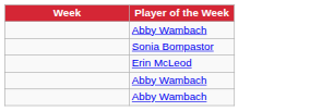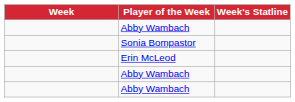+ column: Week's Statline
